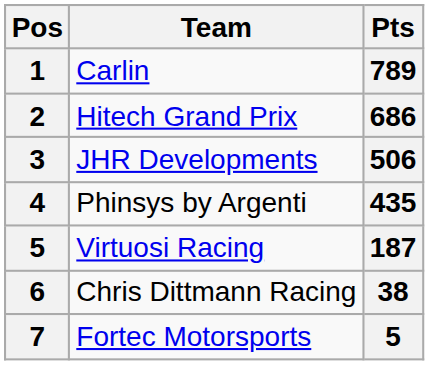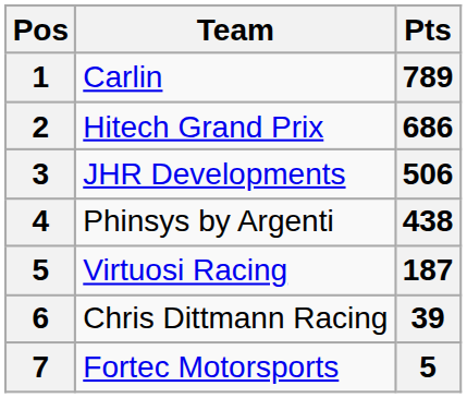Phinsys by Argenti | Pts: 435 -> 438
Chris Dittmann Racing | Pts: 38 -> 39
